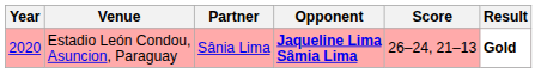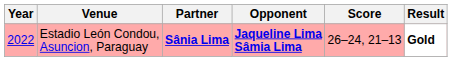Estadio León Condou, Asuncion, Paraguay | Year: 2020 -> 2022
Estadio León Condou, Asuncion, Paraguay | Partner: normal -> bold
